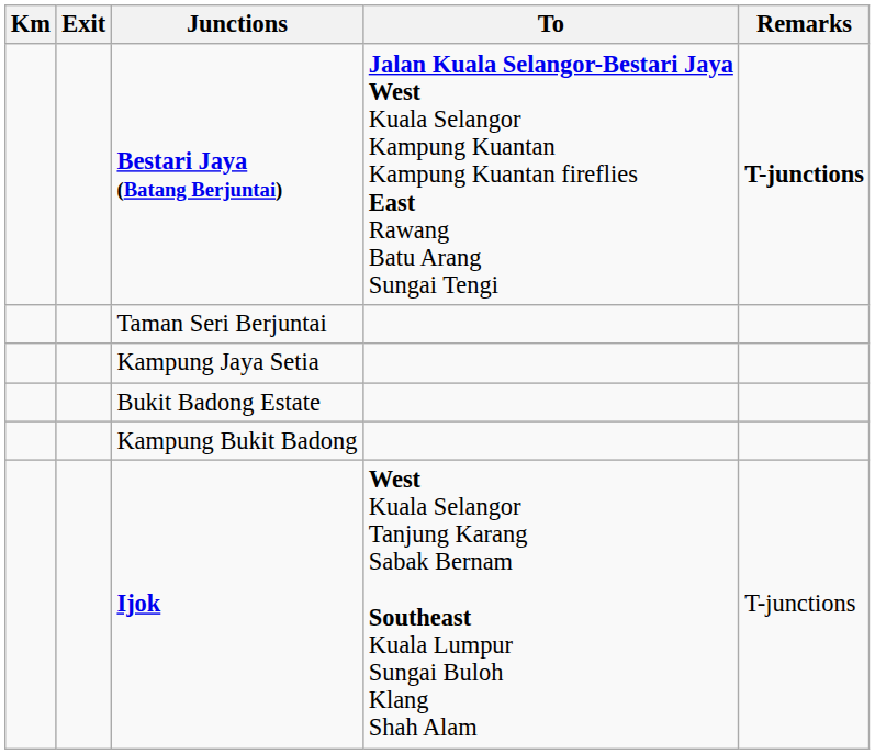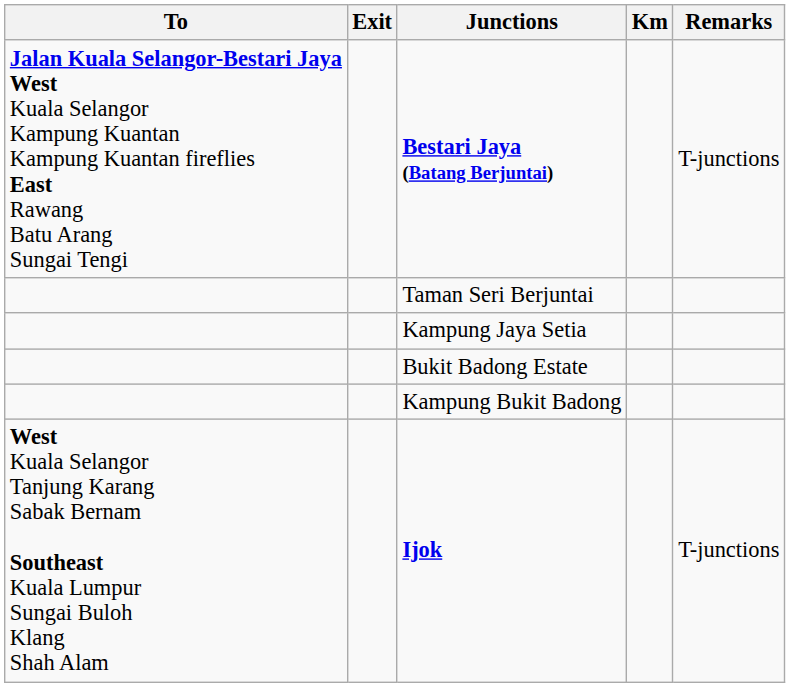columns swapped: Km <-> To
Bestari Jaya (Batang Berjuntai) | Remarks: bold -> normal
